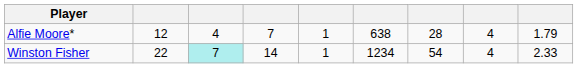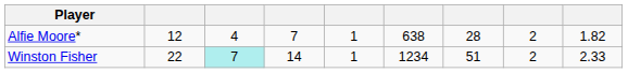Alfie Moore* | column 8: 4 -> 2
Alfie Moore* | column 9: 1.79 -> 1.82
Winston Fisher | column 7: 54 -> 51
Winston Fisher | column 8: 4 -> 2
